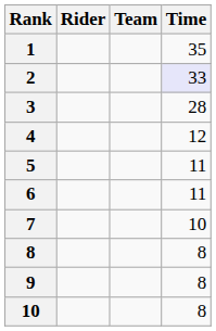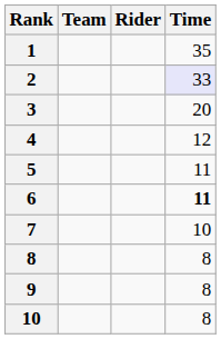columns swapped: Rider <-> Team
3 | Time: 28 -> 20
6 | Time: normal -> bold
